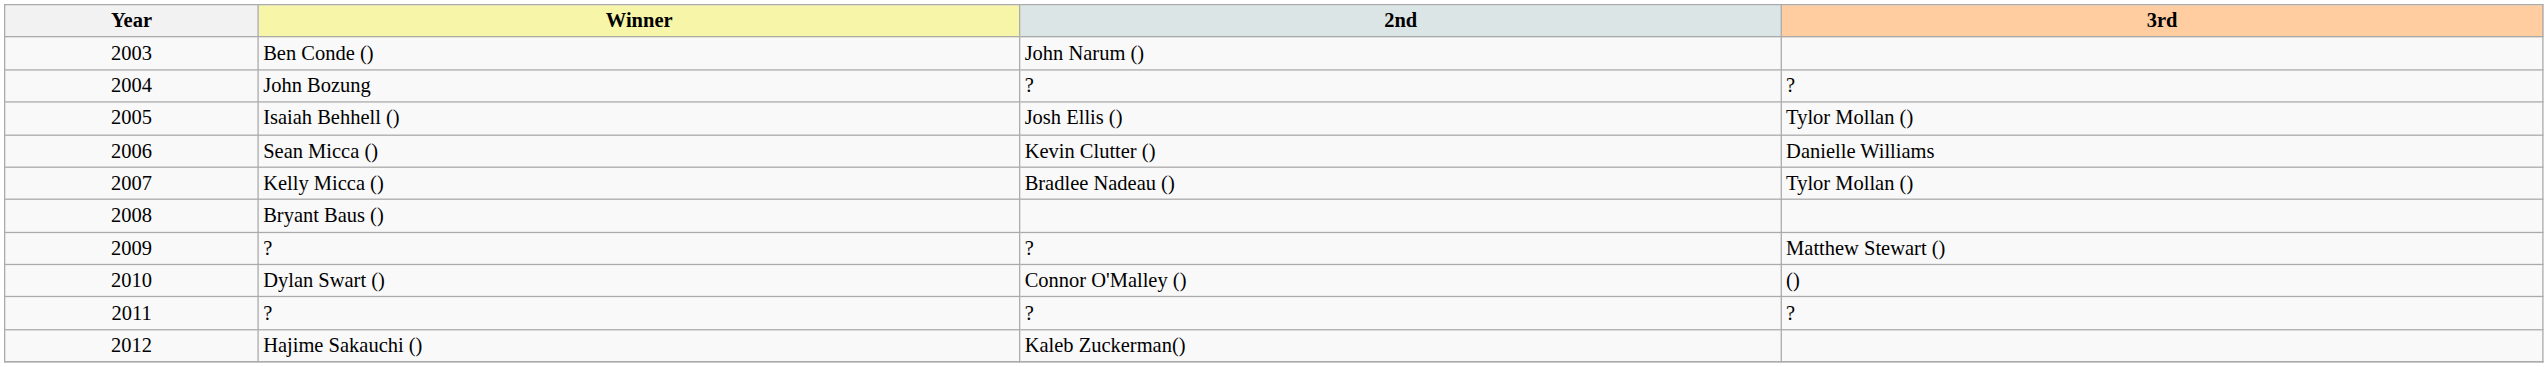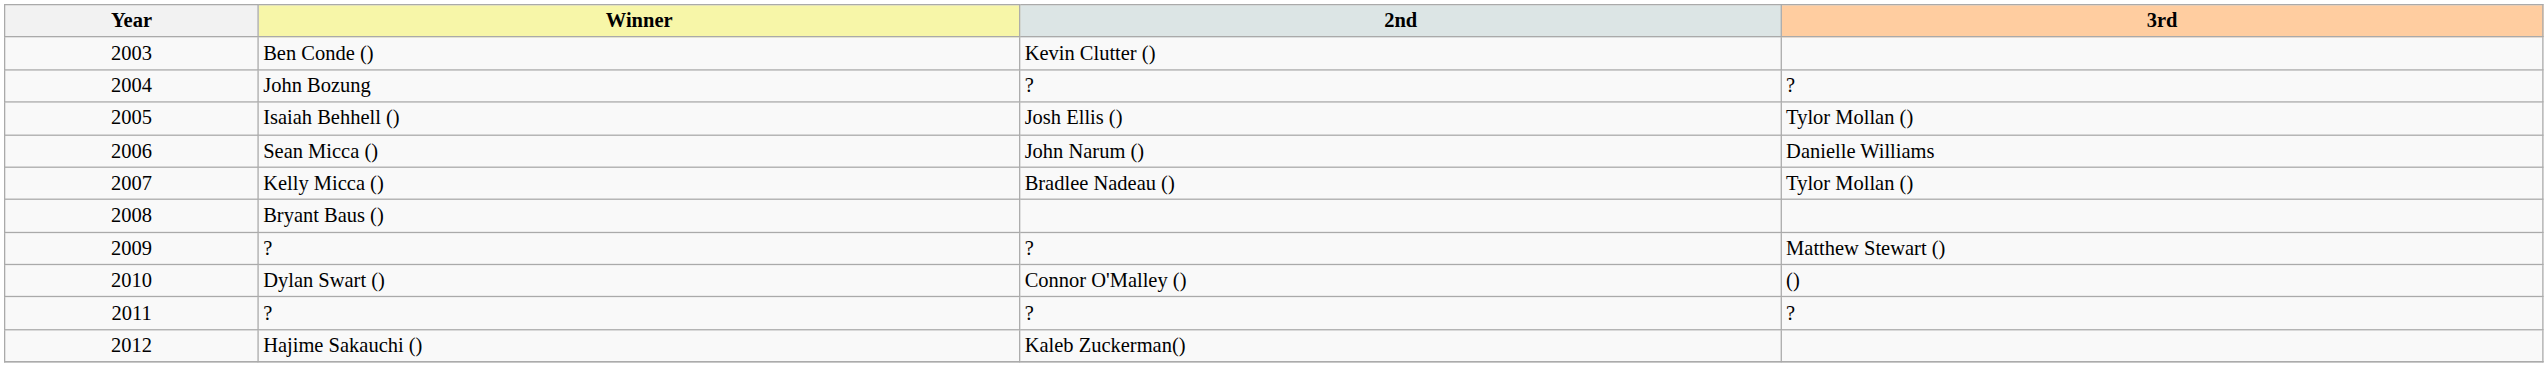Ben Conde () | 2nd: John Narum () -> Kevin Clutter ()
Sean Micca () | 2nd: Kevin Clutter () -> John Narum ()
